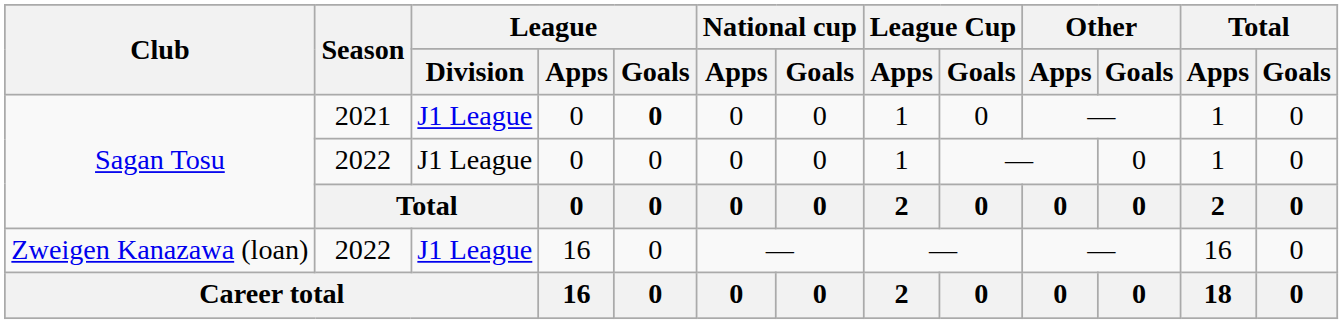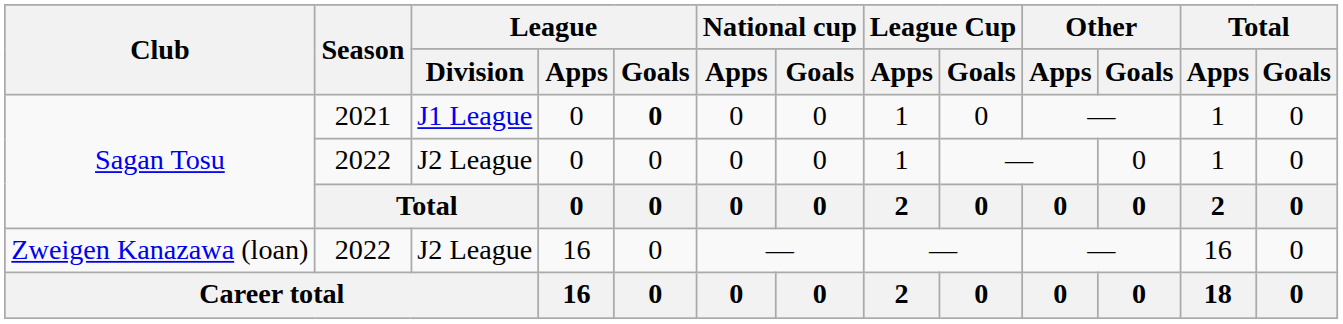Sagan Tosu / 2022 | League / Division: J1 League -> J2 League
Zweigen Kanazawa (loan) | League / Division: J1 League -> J2 League
